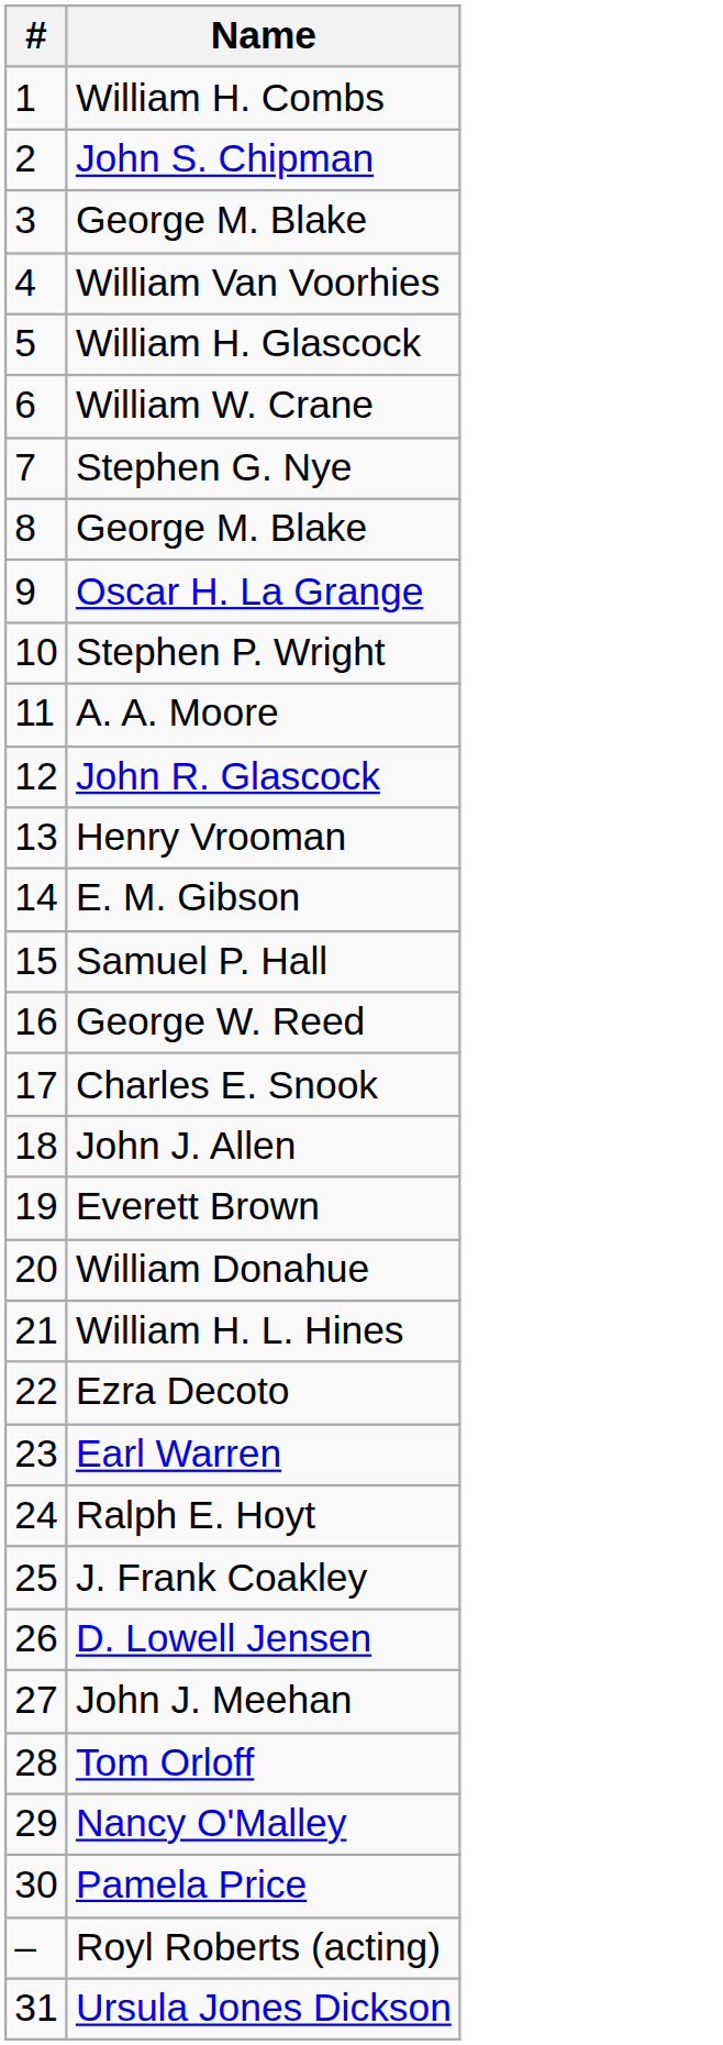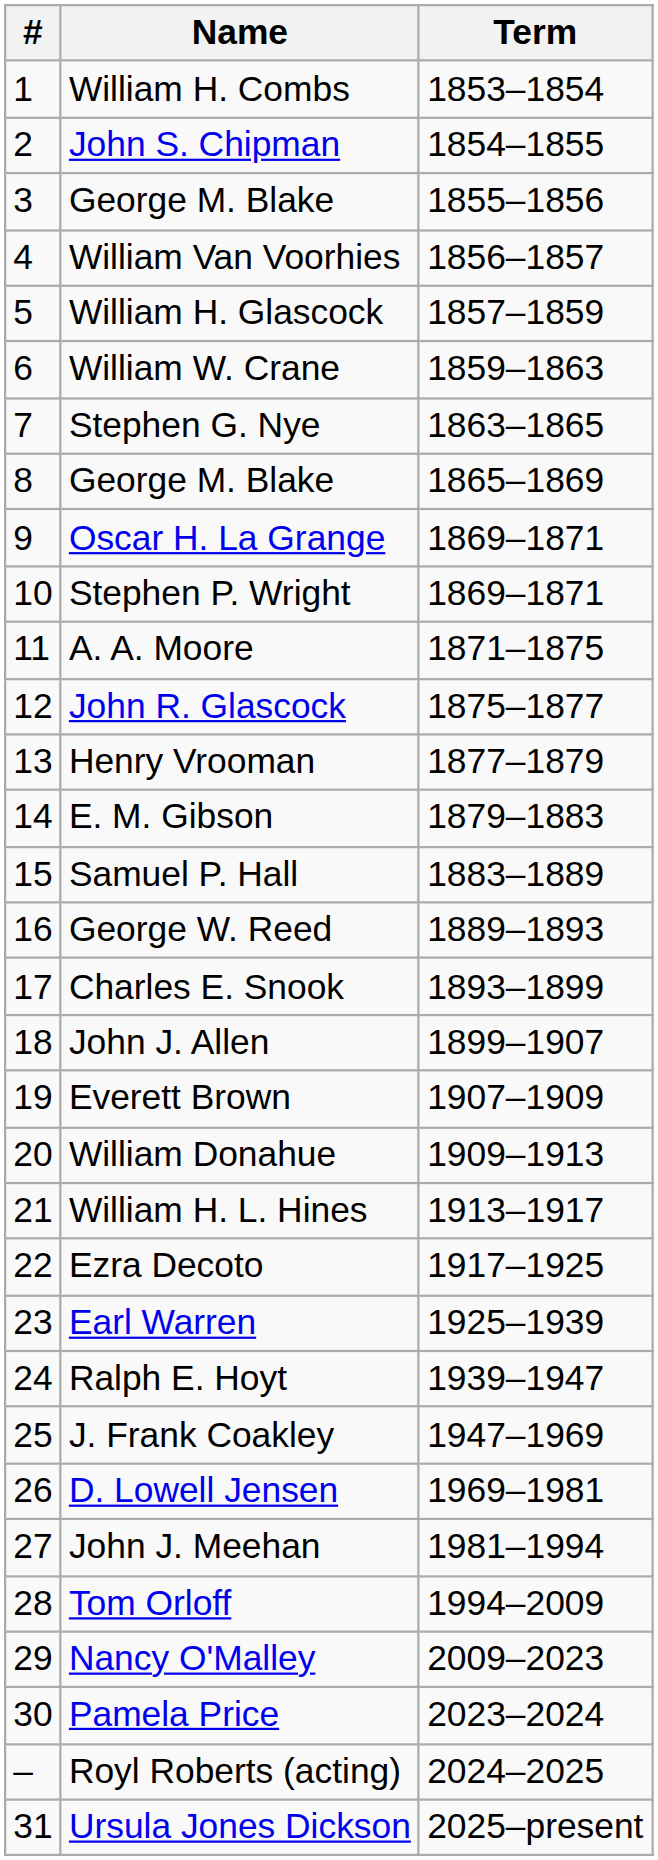+ column: Term | 1853–1854 | 1854–1855 | 1855–1856 | 1856–1857 | 1857–1859 | 1859–1863 | 1863–1865 | 1865–1869 | 1869–1871 | 1869–1871 | 1871–1875 | 1875–1877 | 1877–1879 | 1879–1883 | 1883–1889 | 1889–1893 | 1893–1899 | 1899–1907 | 1907–1909 | 1909–1913 | 1913–1917 | 1917–1925 | 1925–1939 | 1939–1947 | 1947–1969 | 1969–1981 | 1981–1994 | 1994–2009 | 2009–2023 | 2023–2024 | 2024–2025 | 2025–present
